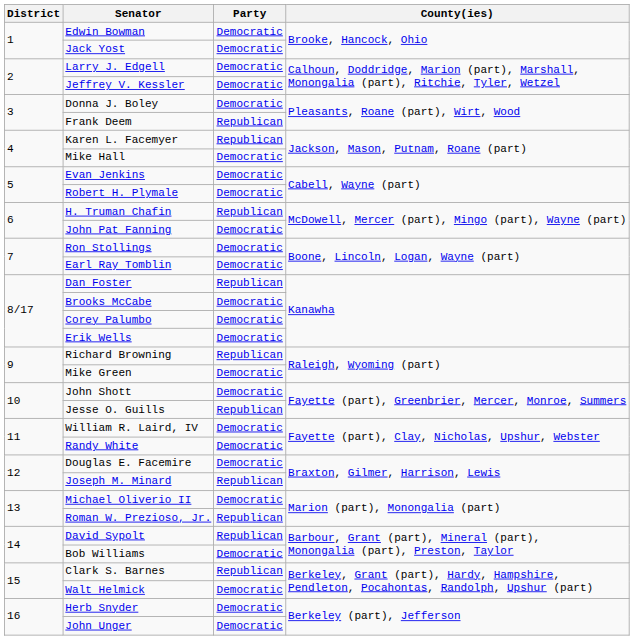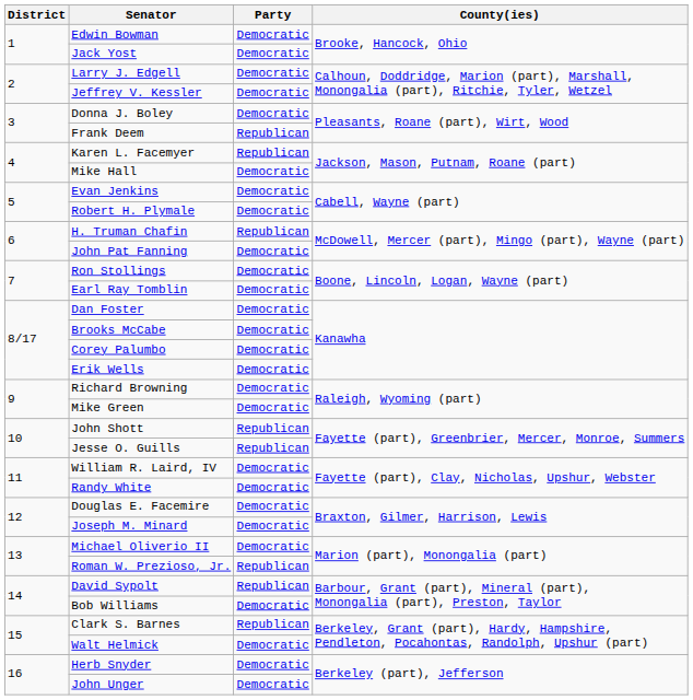Dan Foster | Party: Republican -> Democratic
Richard Browning | Party: Republican -> Democratic
John Shott | Party: Democratic -> Republican
Joseph M. Minard | Party: Republican -> Democratic
